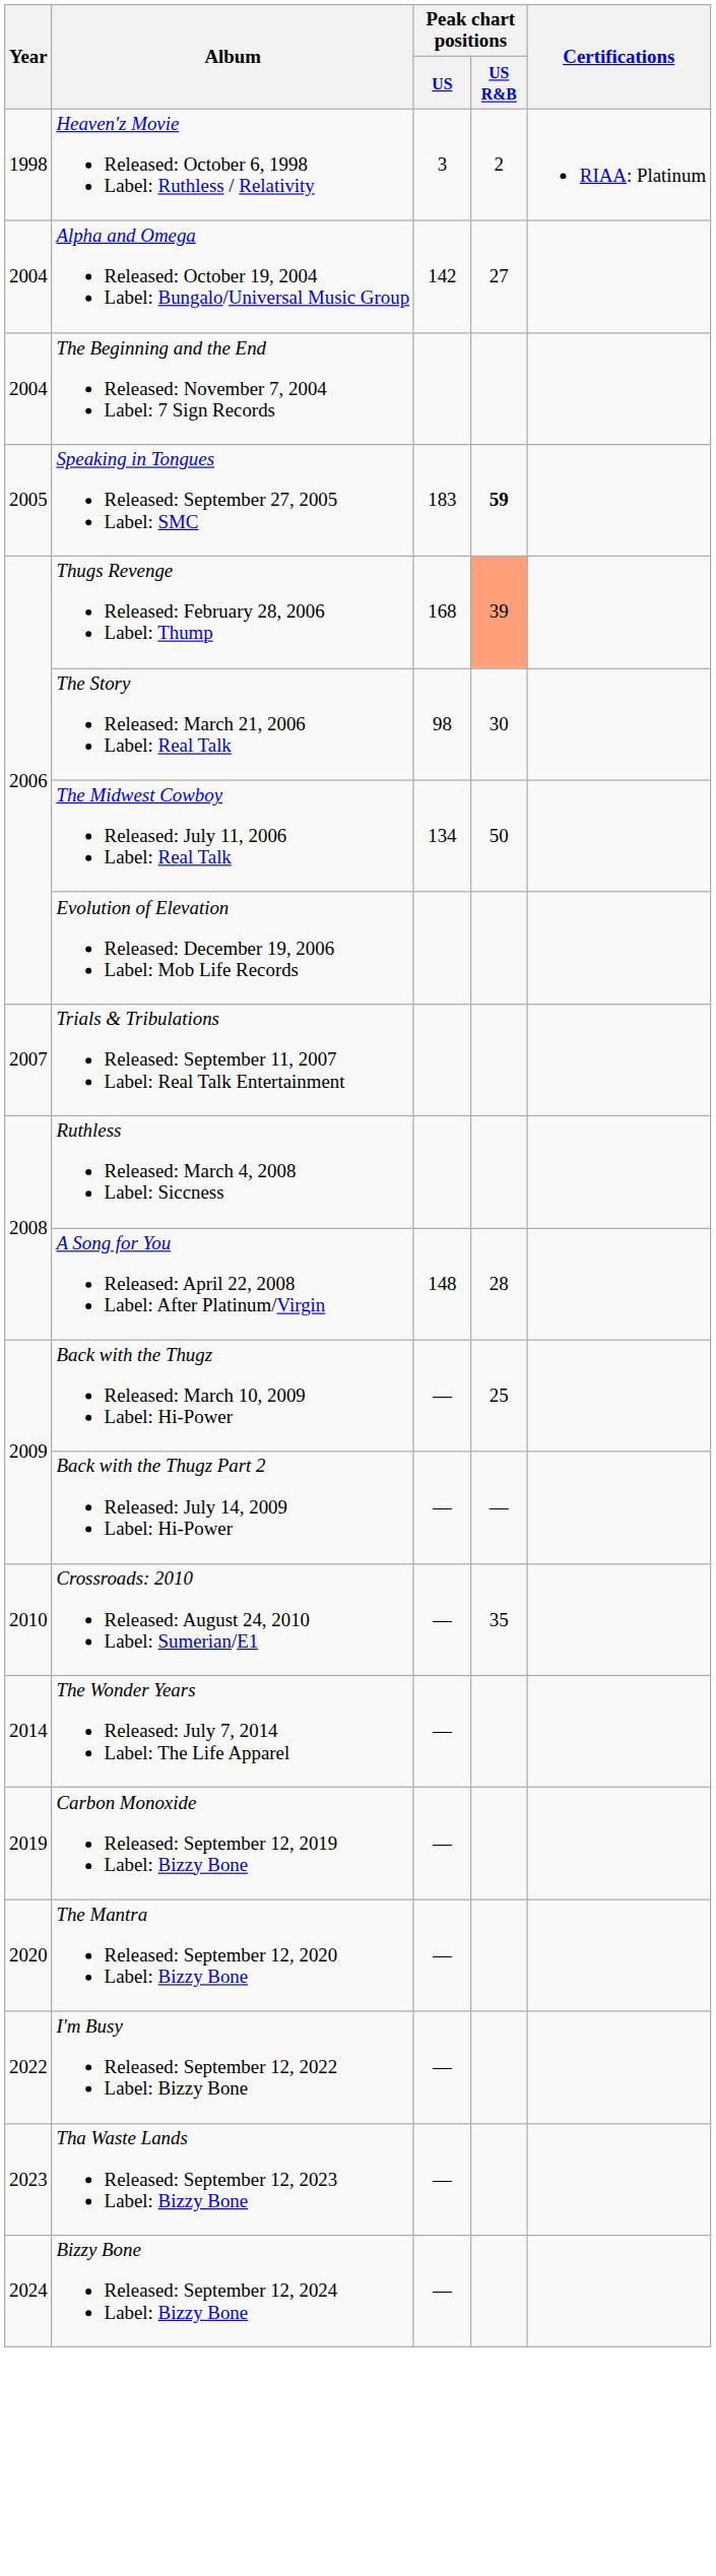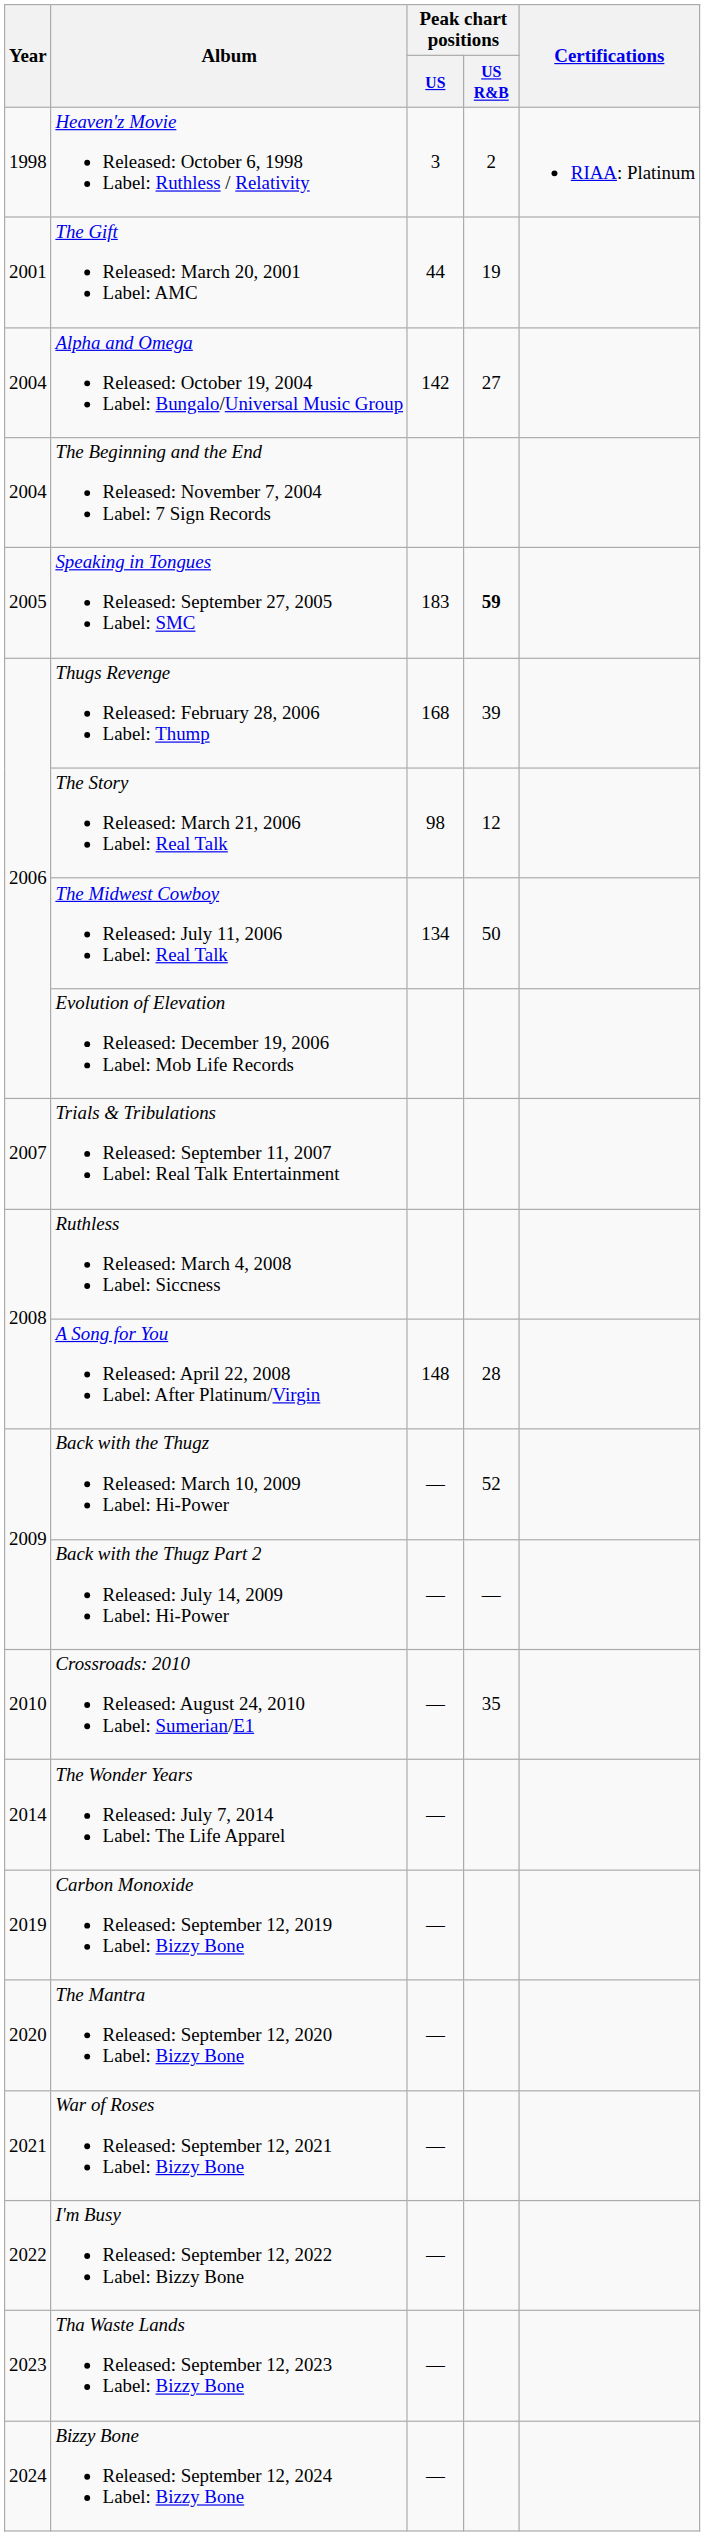+ row: 2001 | The Gift Released: March 20, 2001 Label: AMC | 44 | 19
Thugs Revenge Released: February 28, 2006 Label: Thump | Peak chart positions / US R&B: lightsalmon background -> no background
The Story Released: March 21, 2006 Label: Real Talk | Peak chart positions / US R&B: 30 -> 12
Back with the Thugz Released: March 10, 2009 Label: Hi-Power | Peak chart positions / US R&B: 25 -> 52
+ row: 2021 | War of Roses Released: September 12, 2021 Label: Bizzy Bone | —
